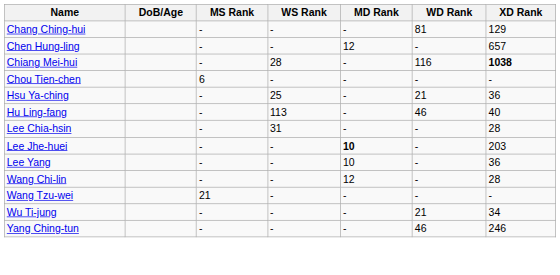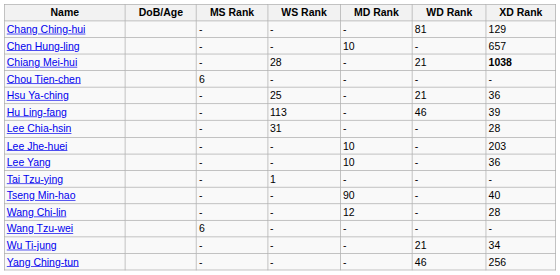Chen Hung-ling | MD Rank: 12 -> 10
Chiang Mei-hui | WD Rank: 116 -> 21
Hu Ling-fang | XD Rank: 40 -> 39
Lee Jhe-huei | MD Rank: bold -> normal
+ row: Tai Tzu-ying | - | 1 | - | - | -
+ row: Tseng Min-hao | - | - | 90 | - | 40
Wang Tzu-wei | MS Rank: 21 -> 6
Yang Ching-tun | XD Rank: 246 -> 256
